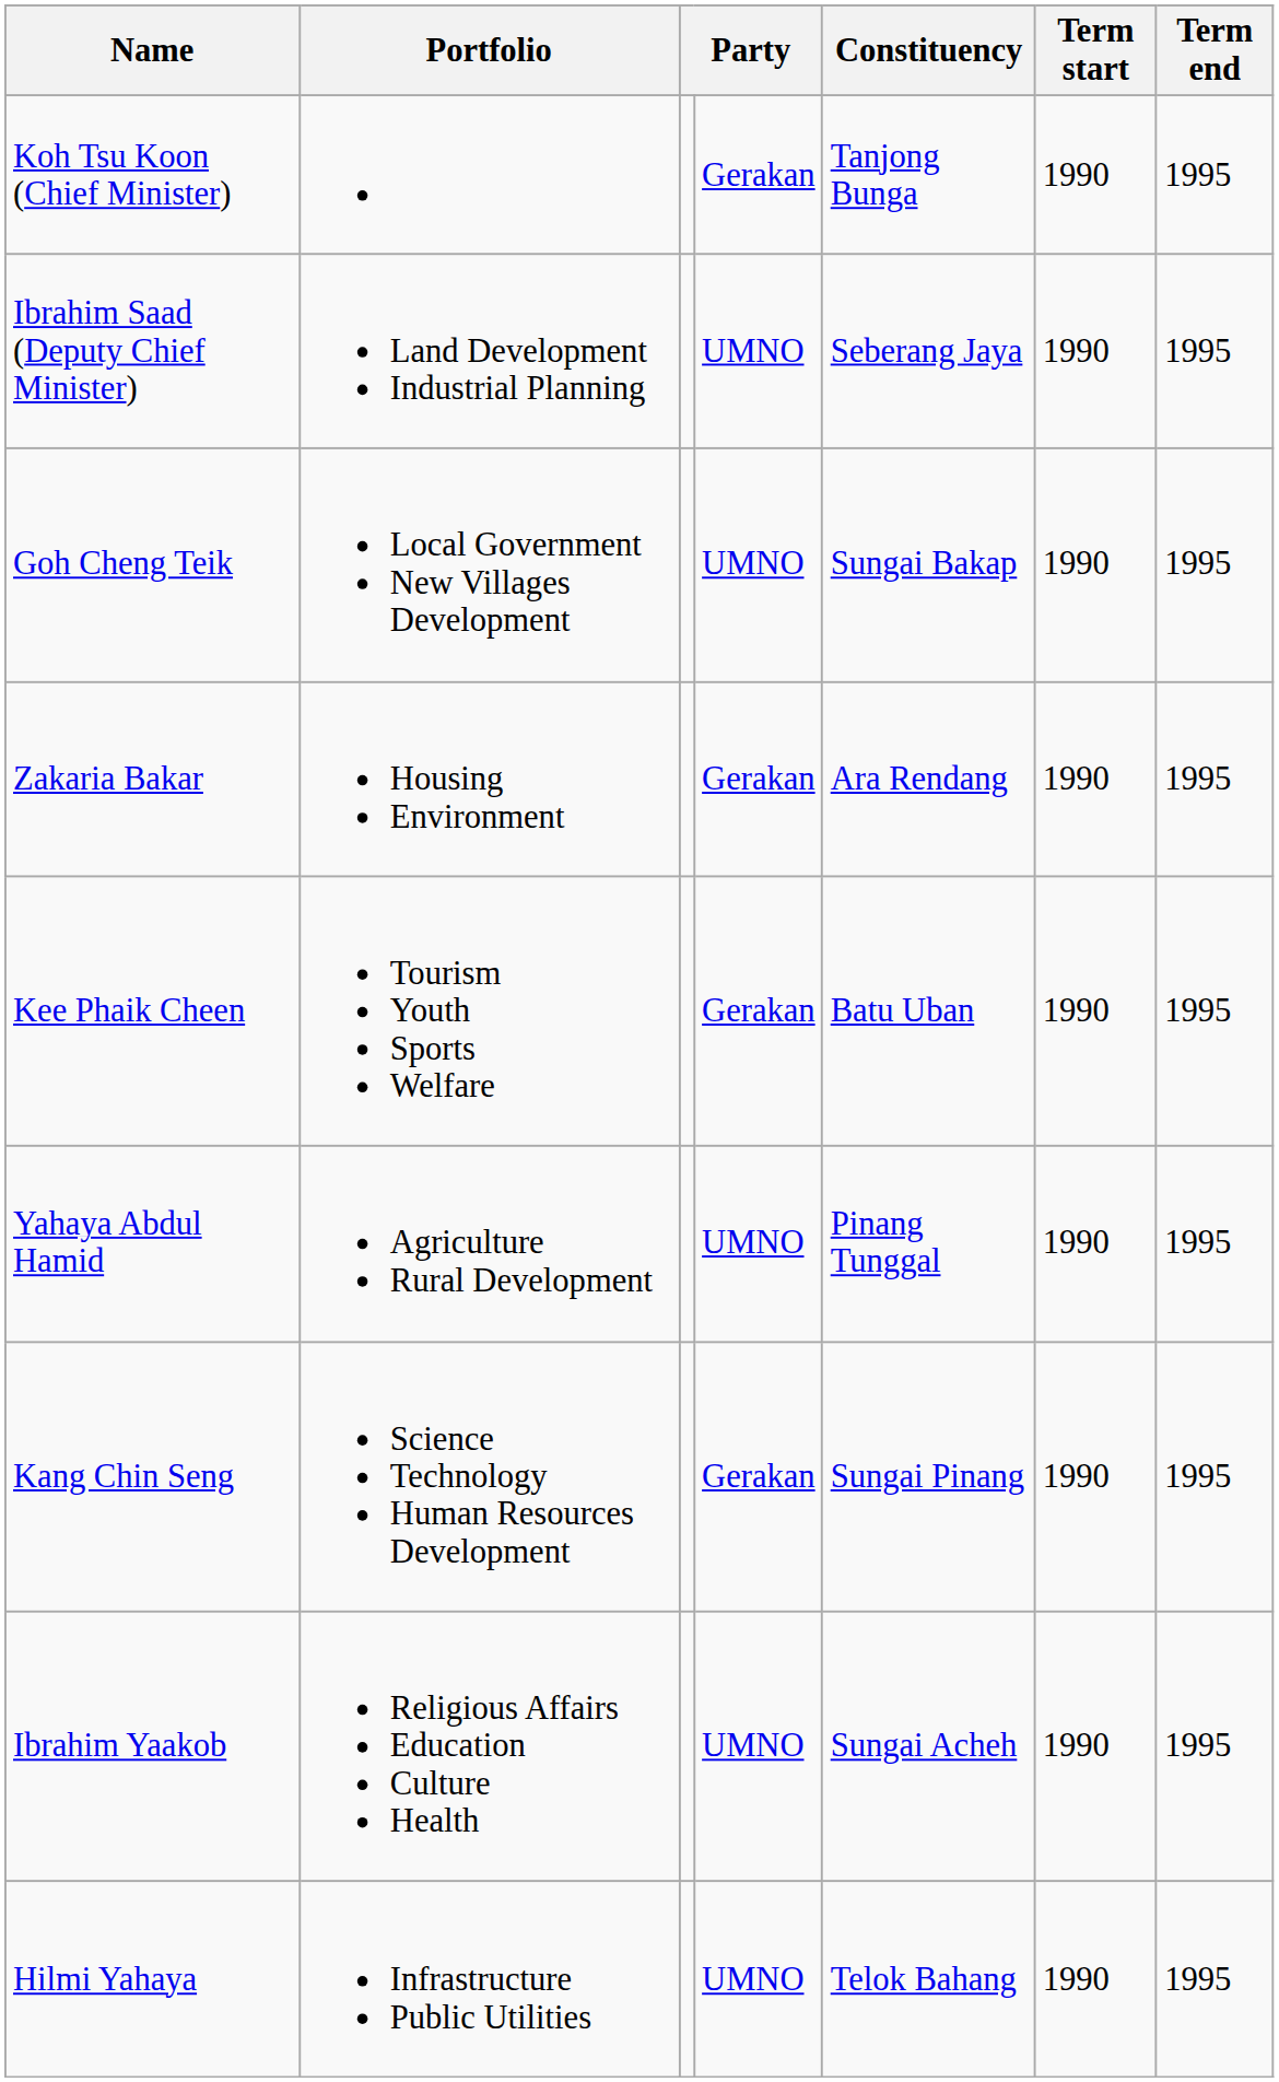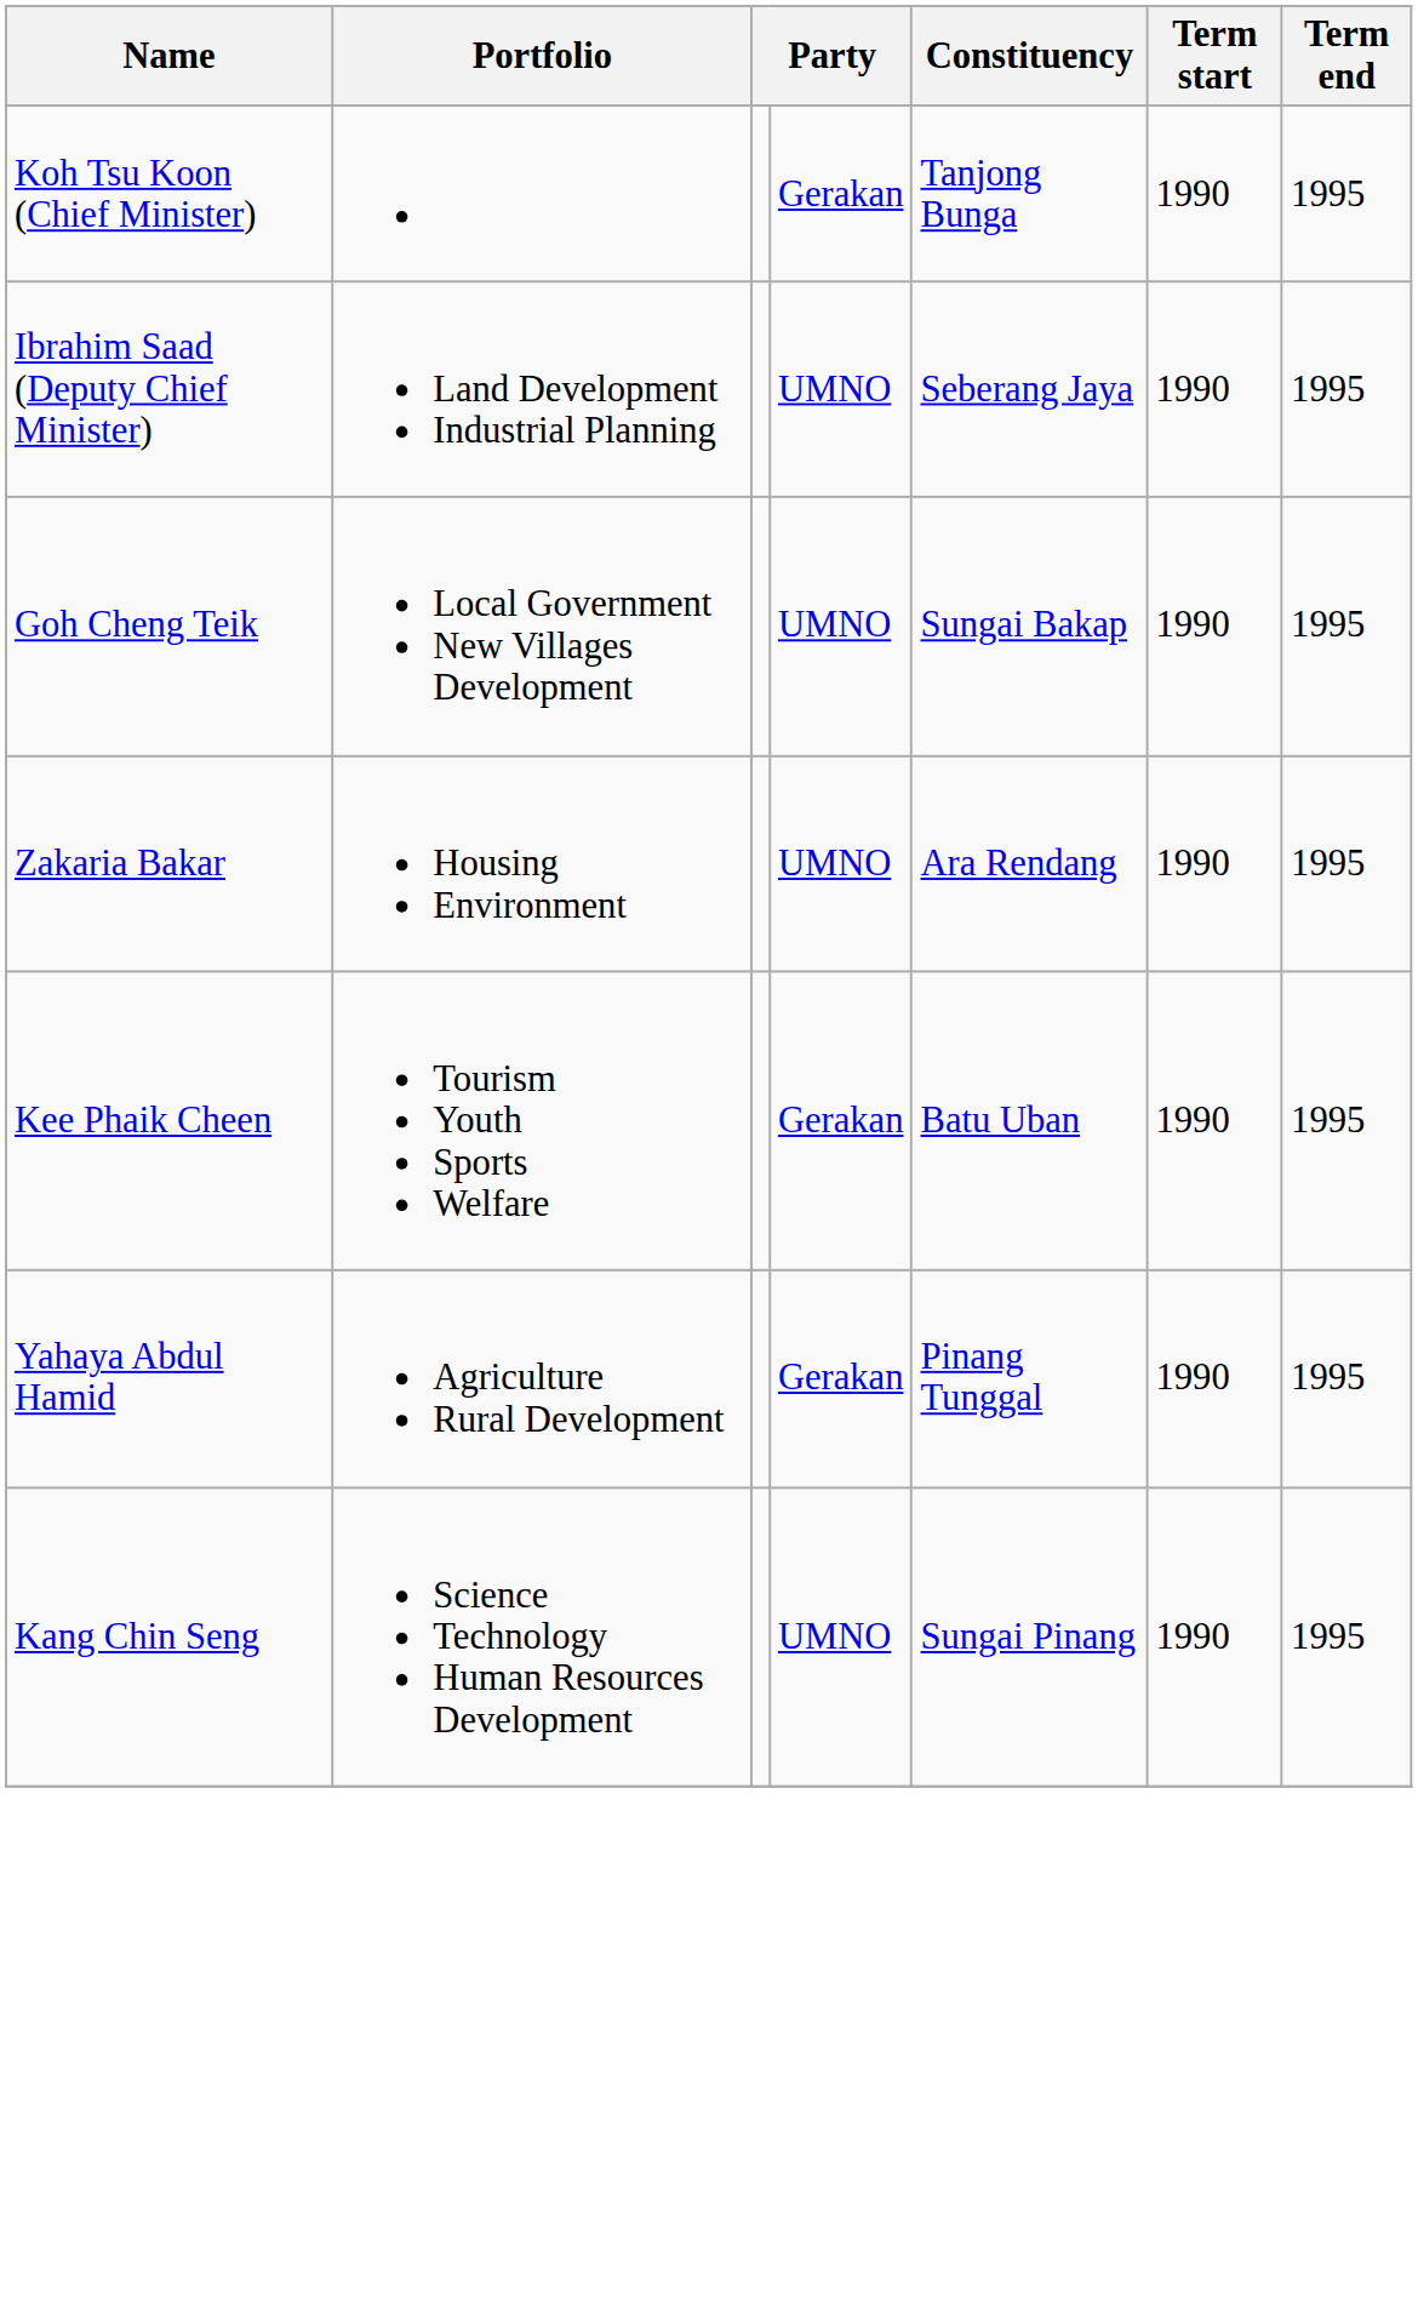Zakaria Bakar | column 4: Gerakan -> UMNO
Yahaya Abdul Hamid | column 4: UMNO -> Gerakan
Kang Chin Seng | column 4: Gerakan -> UMNO
- row: Ibrahim Yaakob | Religious Affairs Education Culture Health | UMNO | Sungai Acheh | 1990 | 1995
- row: Hilmi Yahaya | Infrastructure Public Utilities | UMNO | Telok Bahang | 1990 | 1995
